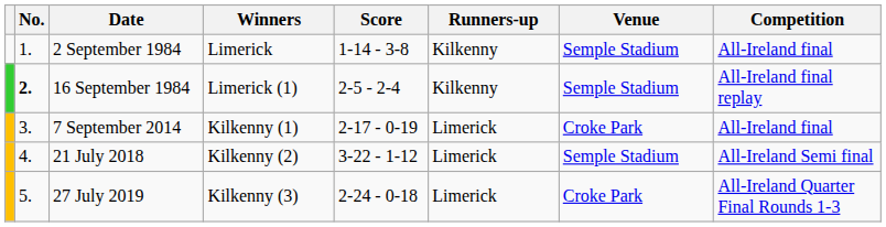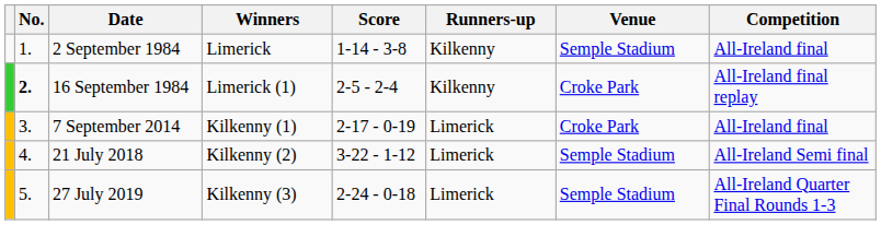16 September 1984 | Venue: Semple Stadium -> Croke Park
27 July 2019 | Venue: Croke Park -> Semple Stadium
